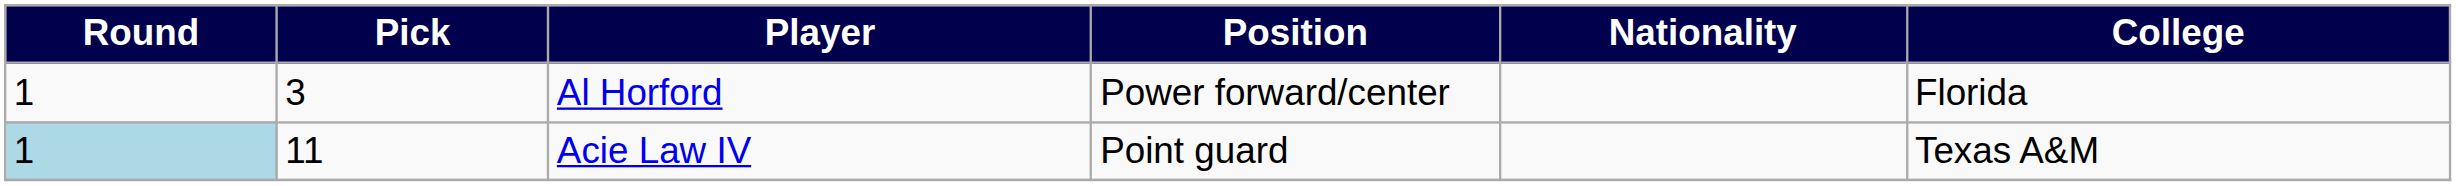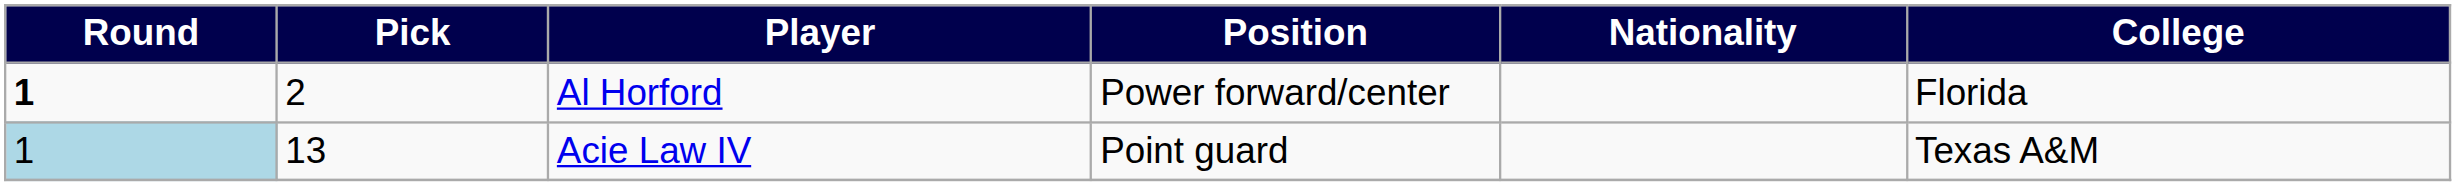Al Horford | Round: normal -> bold
Al Horford | Pick: 3 -> 2
Acie Law IV | Pick: 11 -> 13
